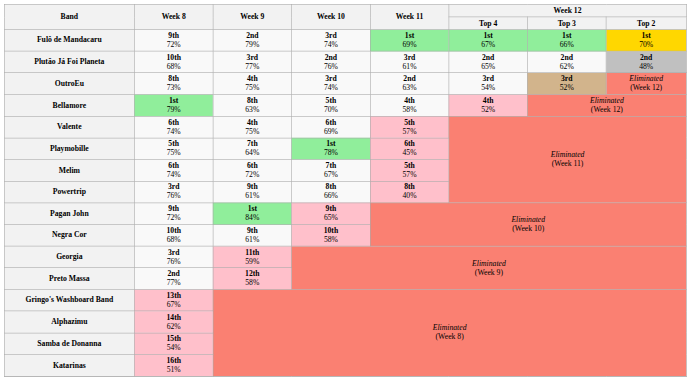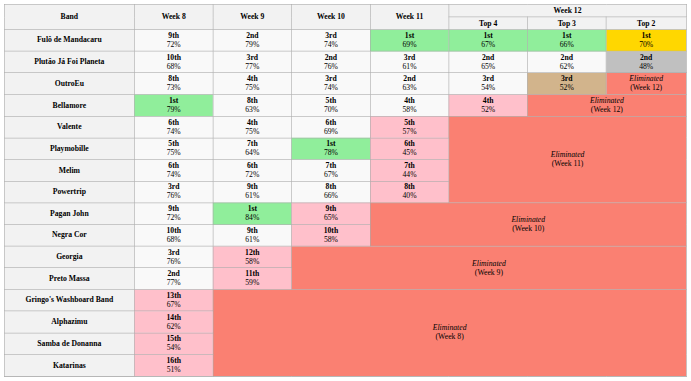Melim | Week 11: 5th 57% -> 7th 44%
Georgia | Week 9: 11th 59% -> 12th 58%
Preto Massa | Week 9: 12th 58% -> 11th 59%
